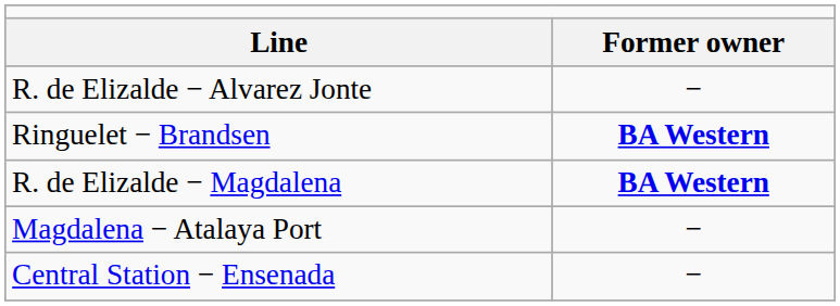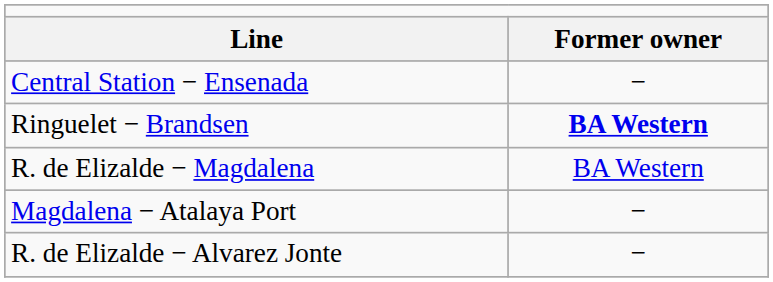rows swapped: Central Station − Ensenada <-> R. de Elizalde − Alvarez Jonte
R. de Elizalde − Magdalena | column 2: bold -> normal
